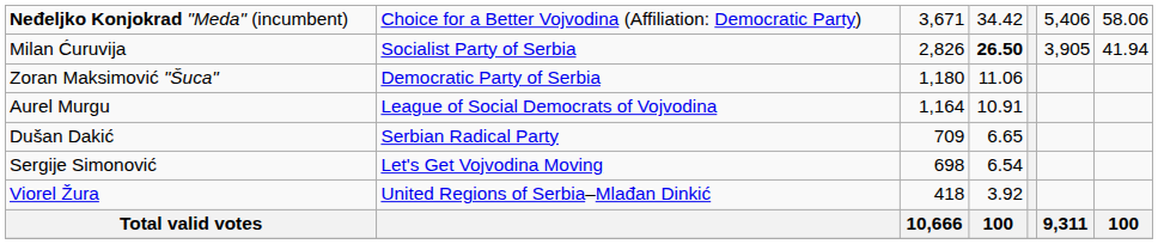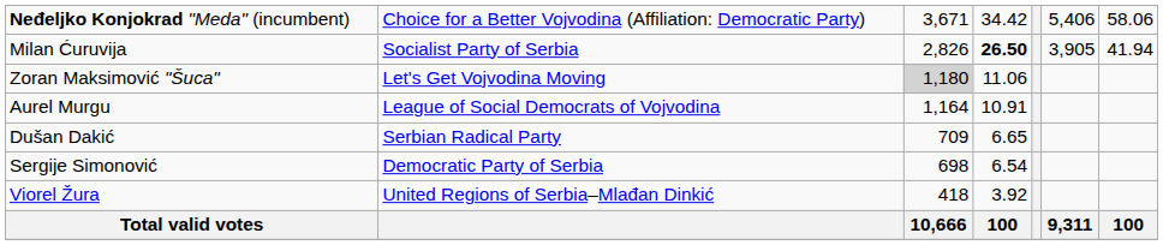Zoran Maksimović "Šuca" | column 2: Democratic Party of Serbia -> Let's Get Vojvodina Moving
Zoran Maksimović "Šuca" | column 3: no background -> lightgrey background
Sergije Simonović | column 2: Let's Get Vojvodina Moving -> Democratic Party of Serbia
